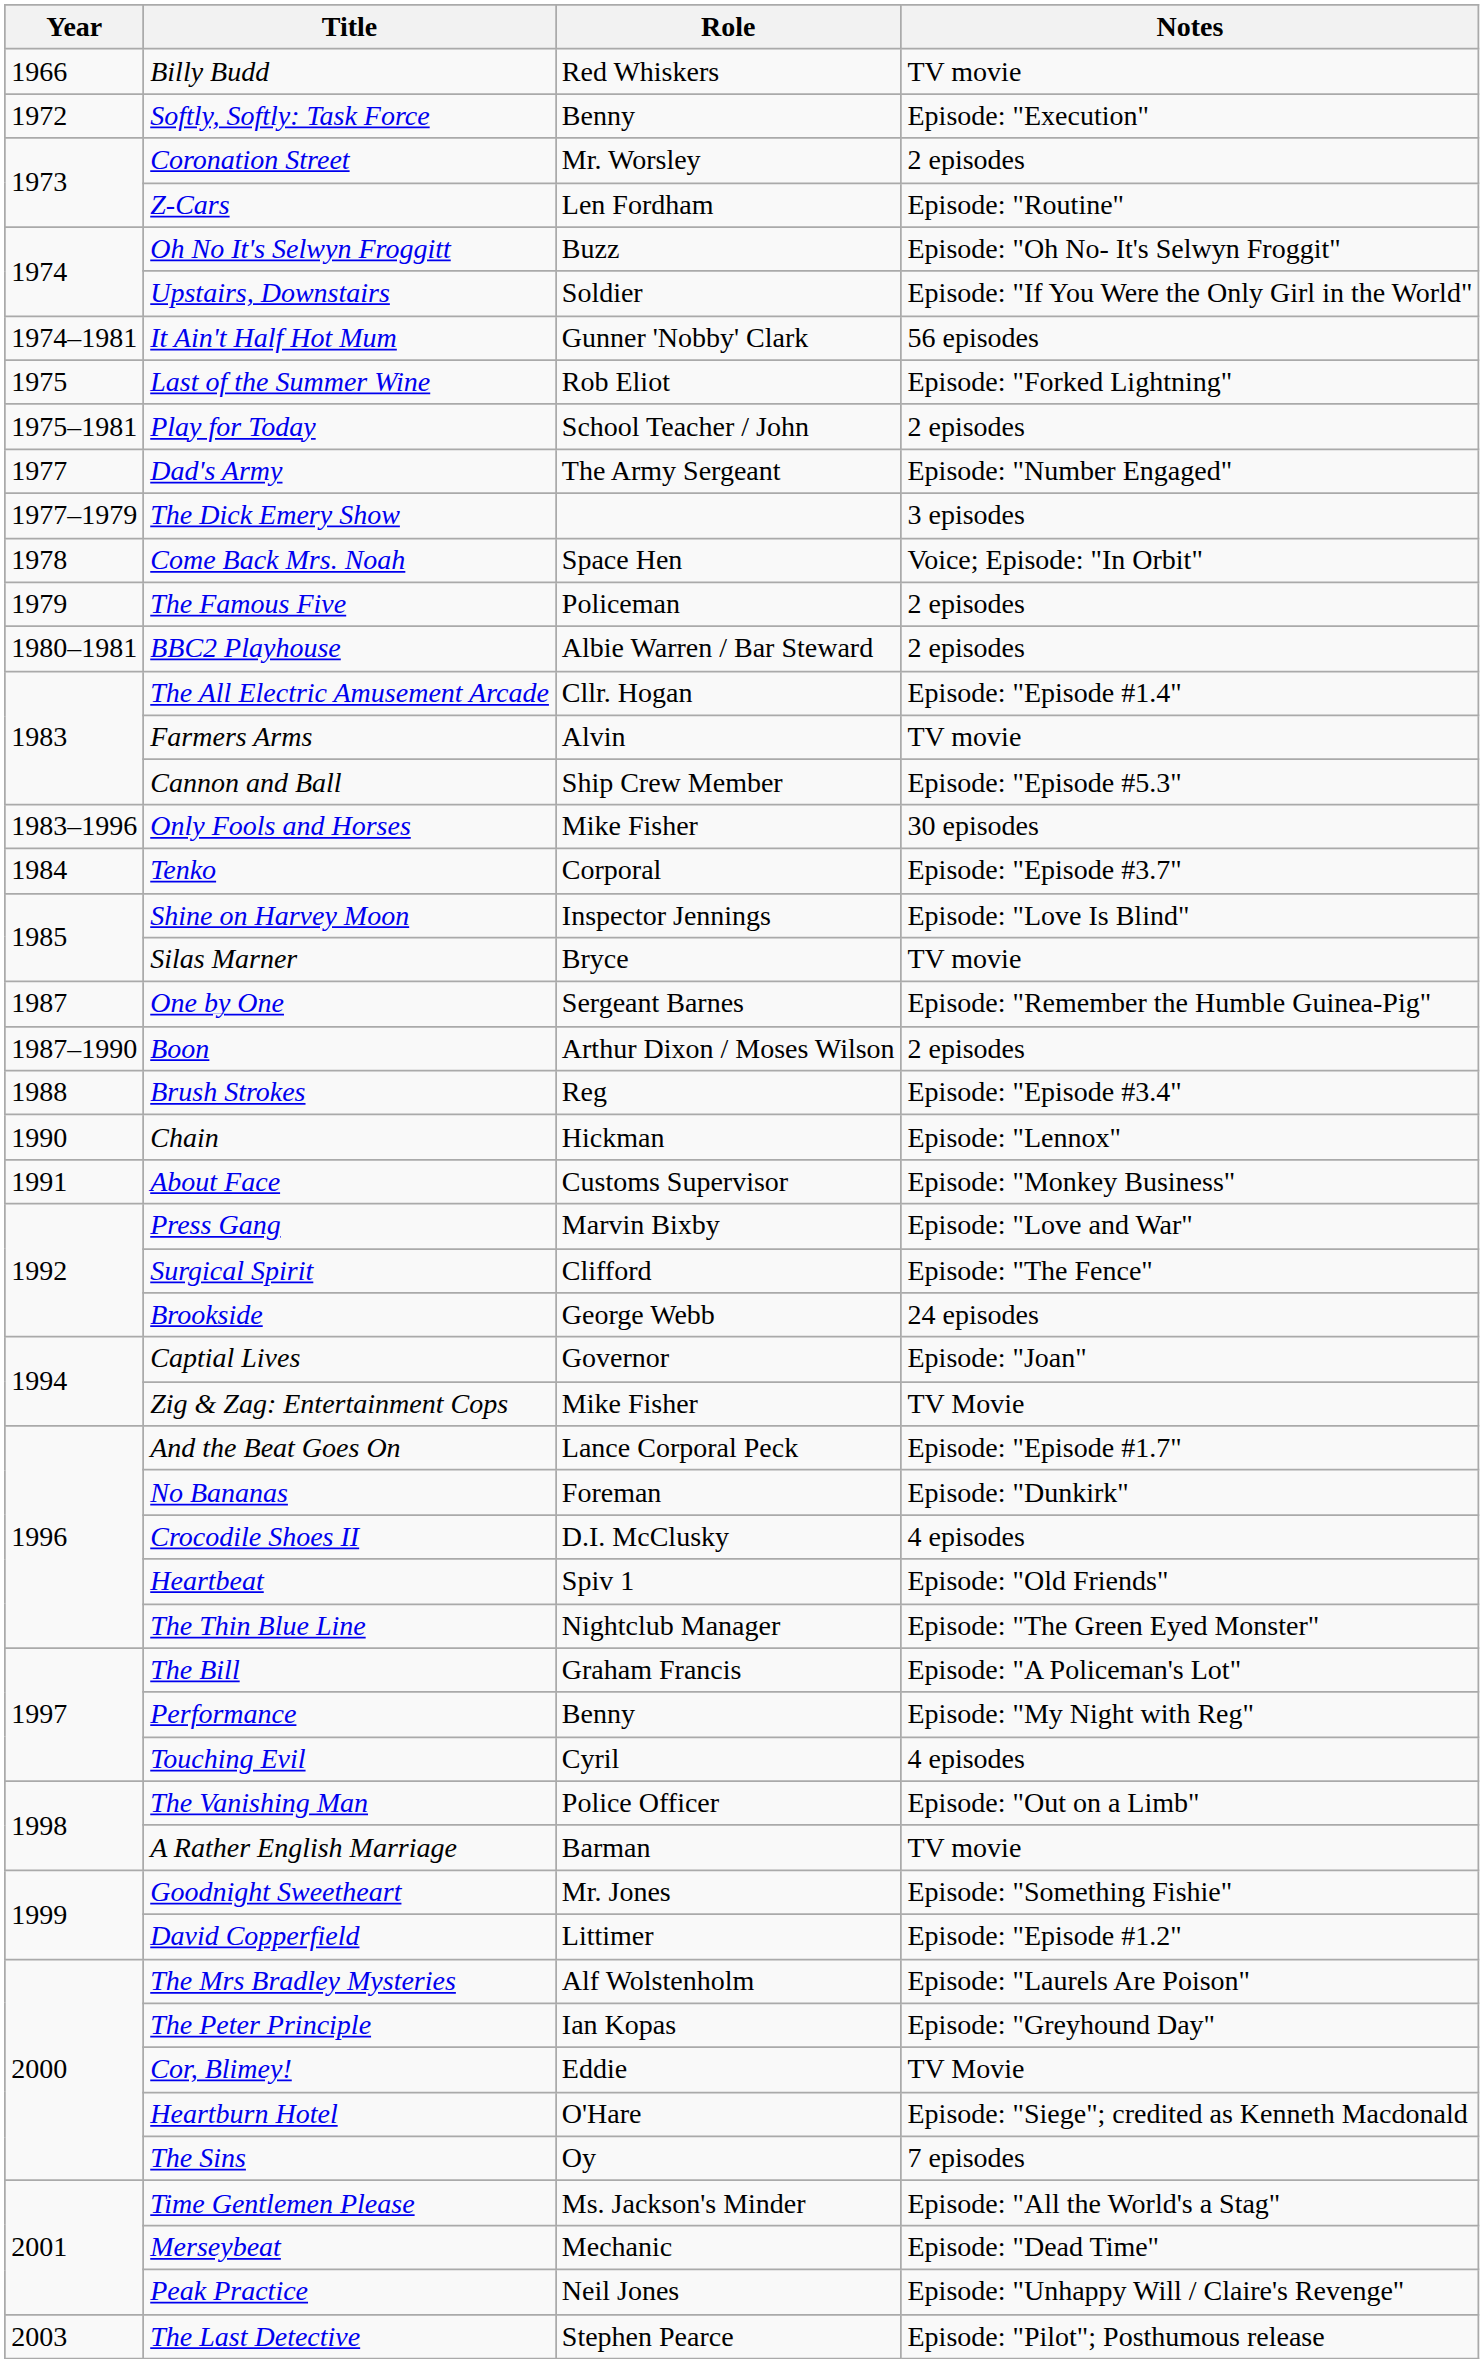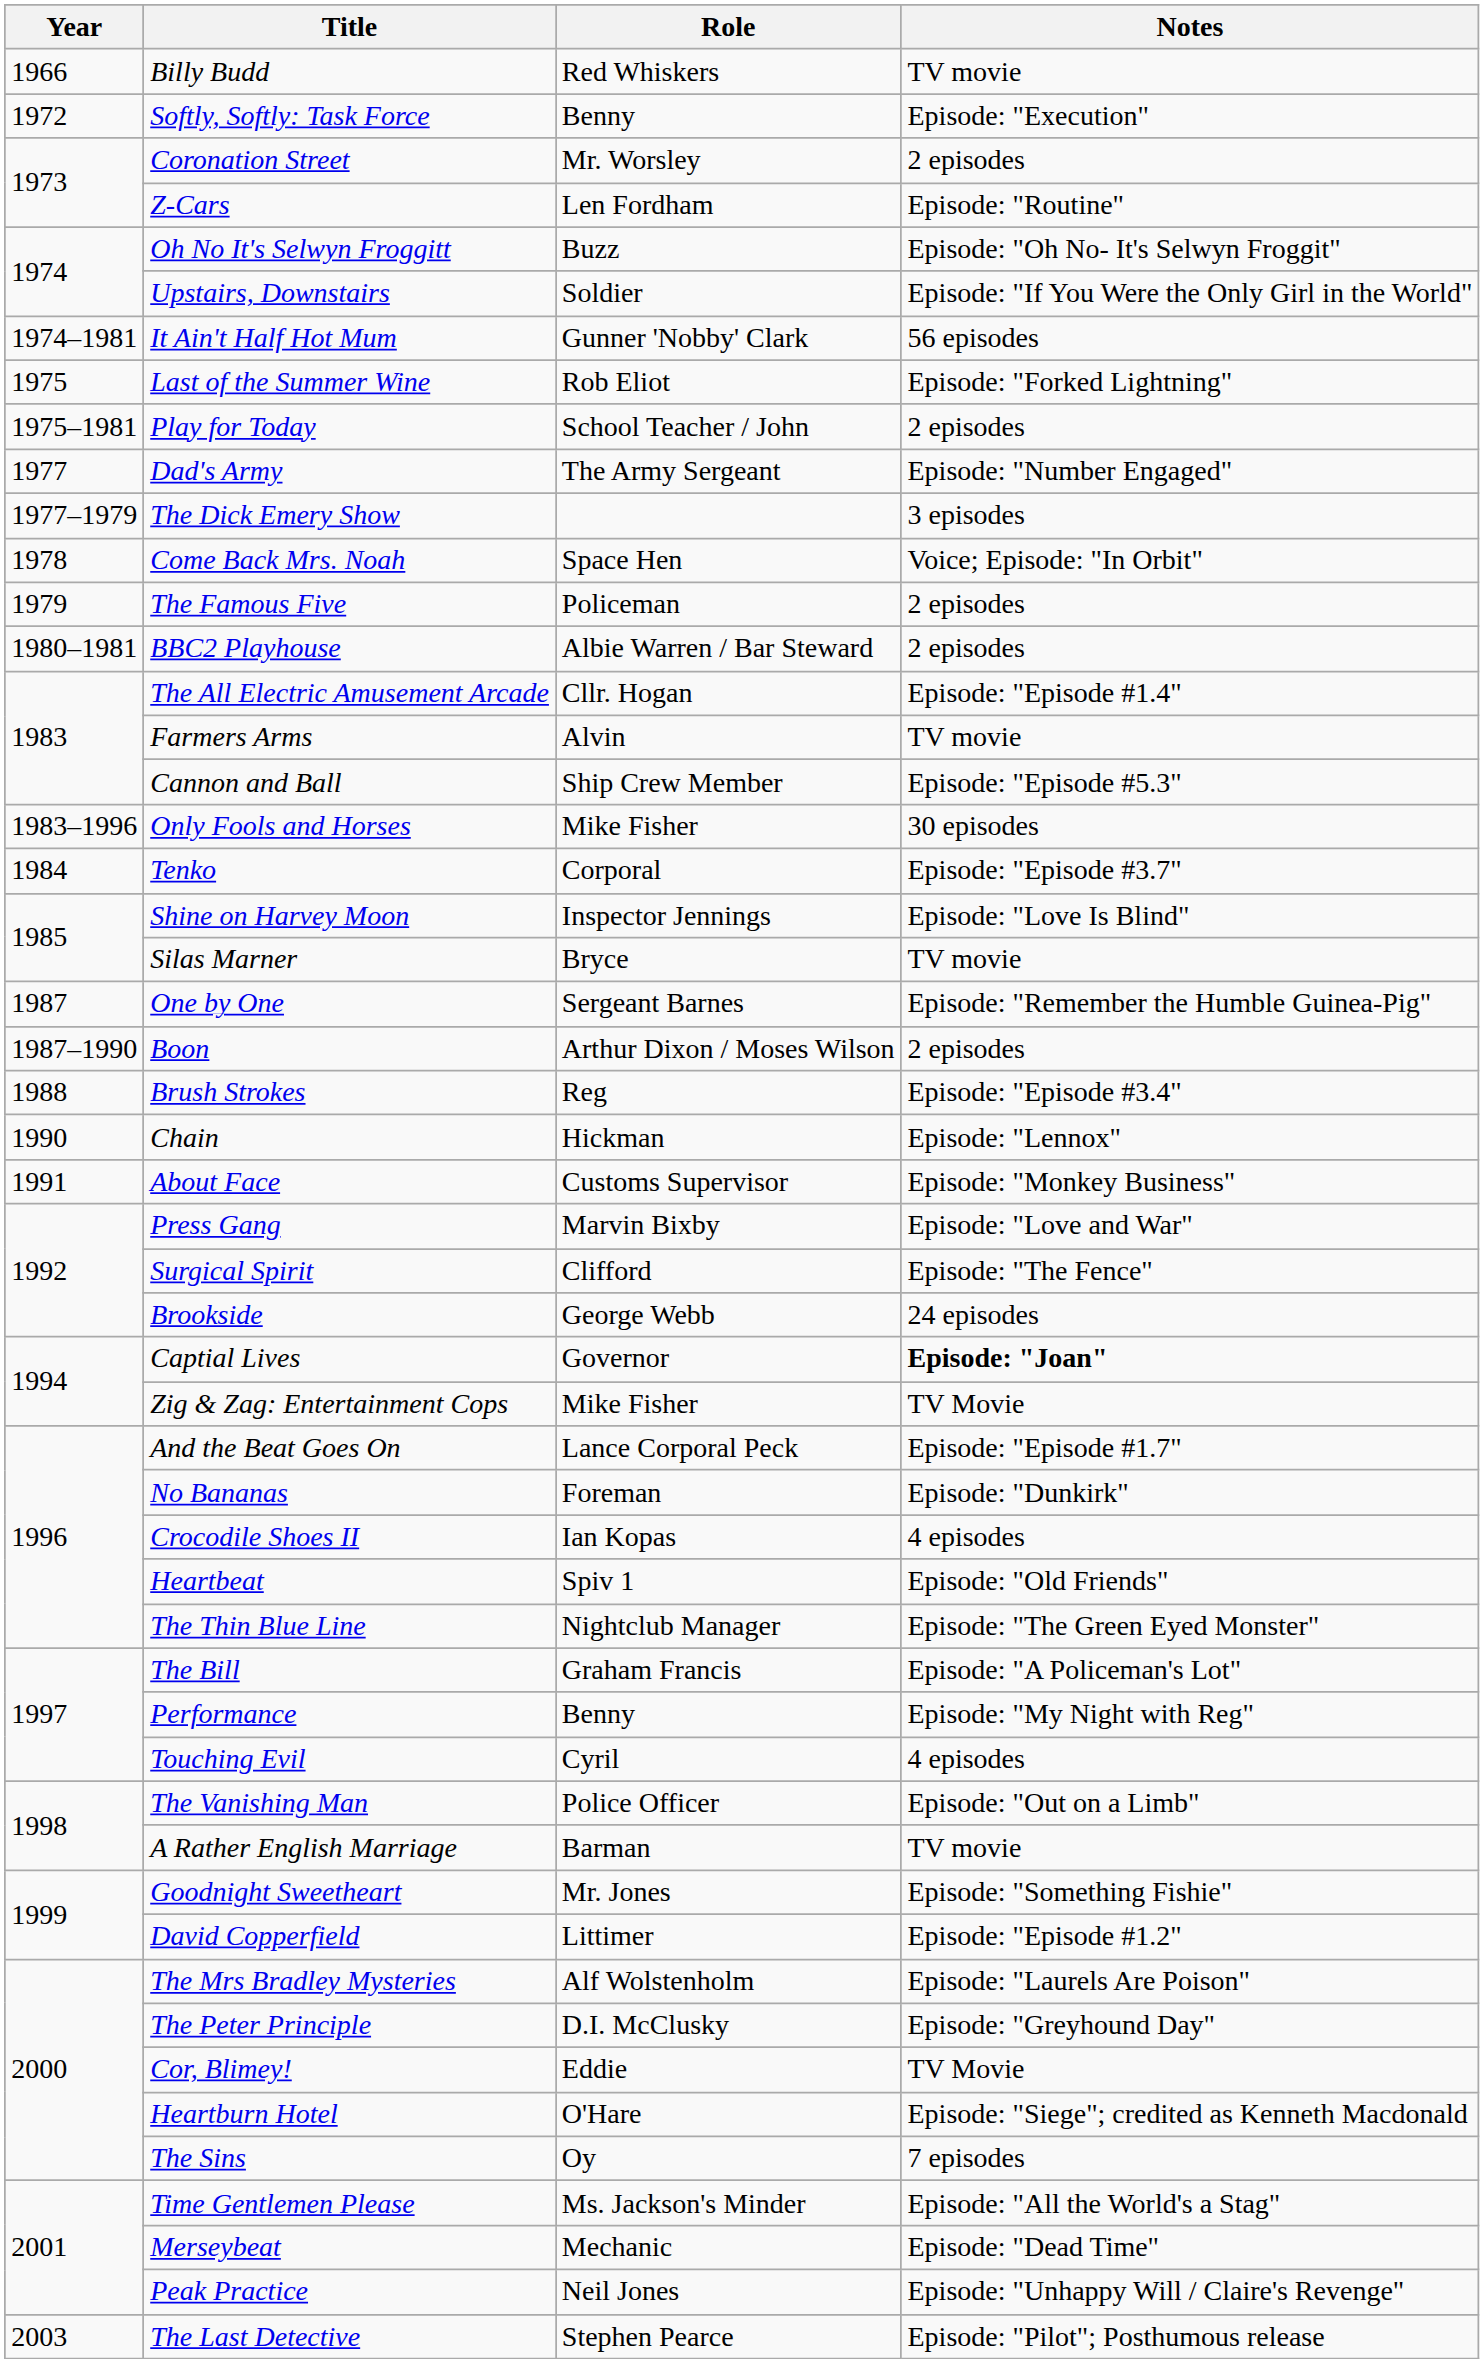Captial Lives | Notes: normal -> bold
Crocodile Shoes II | Role: D.I. McClusky -> Ian Kopas
The Peter Principle | Role: Ian Kopas -> D.I. McClusky
